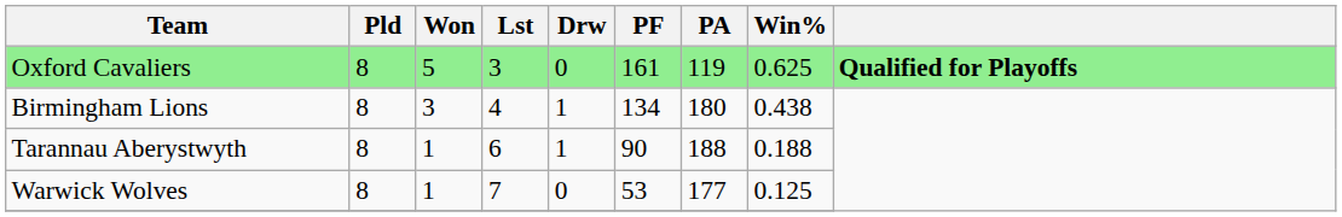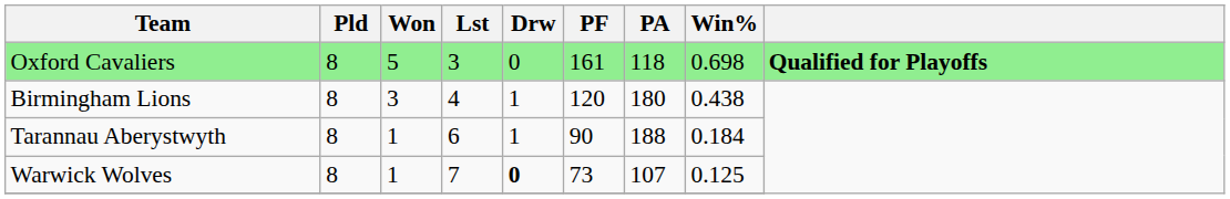Oxford Cavaliers | PA: 119 -> 118
Oxford Cavaliers | Win%: 0.625 -> 0.698
Birmingham Lions | PF: 134 -> 120
Tarannau Aberystwyth | Win%: 0.188 -> 0.184
Warwick Wolves | Drw: normal -> bold
Warwick Wolves | PF: 53 -> 73
Warwick Wolves | PA: 177 -> 107
